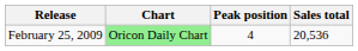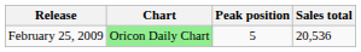February 25, 2009 | Peak position: 4 -> 5
